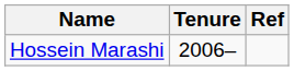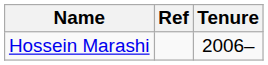columns swapped: Tenure <-> Ref
